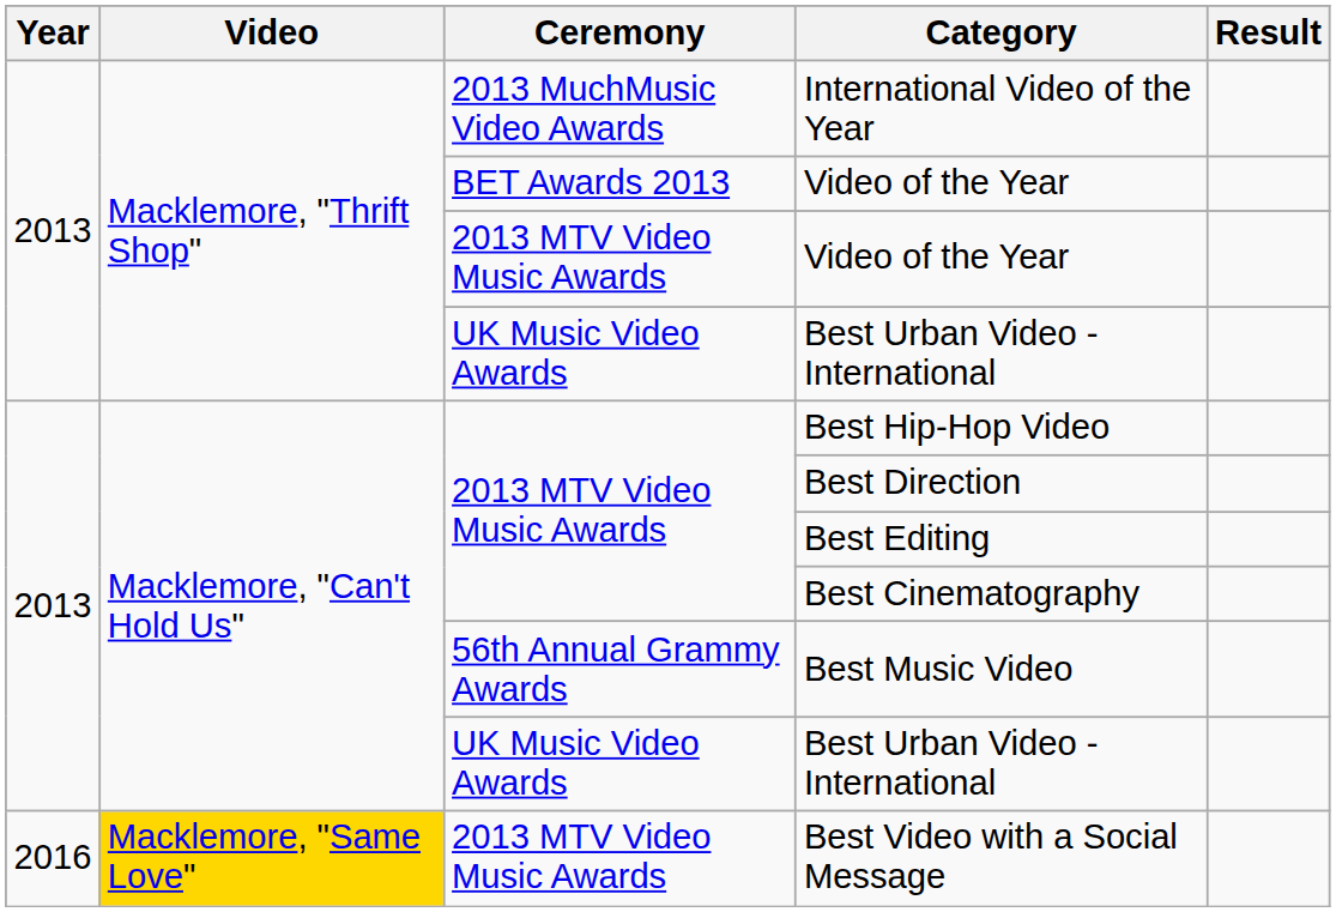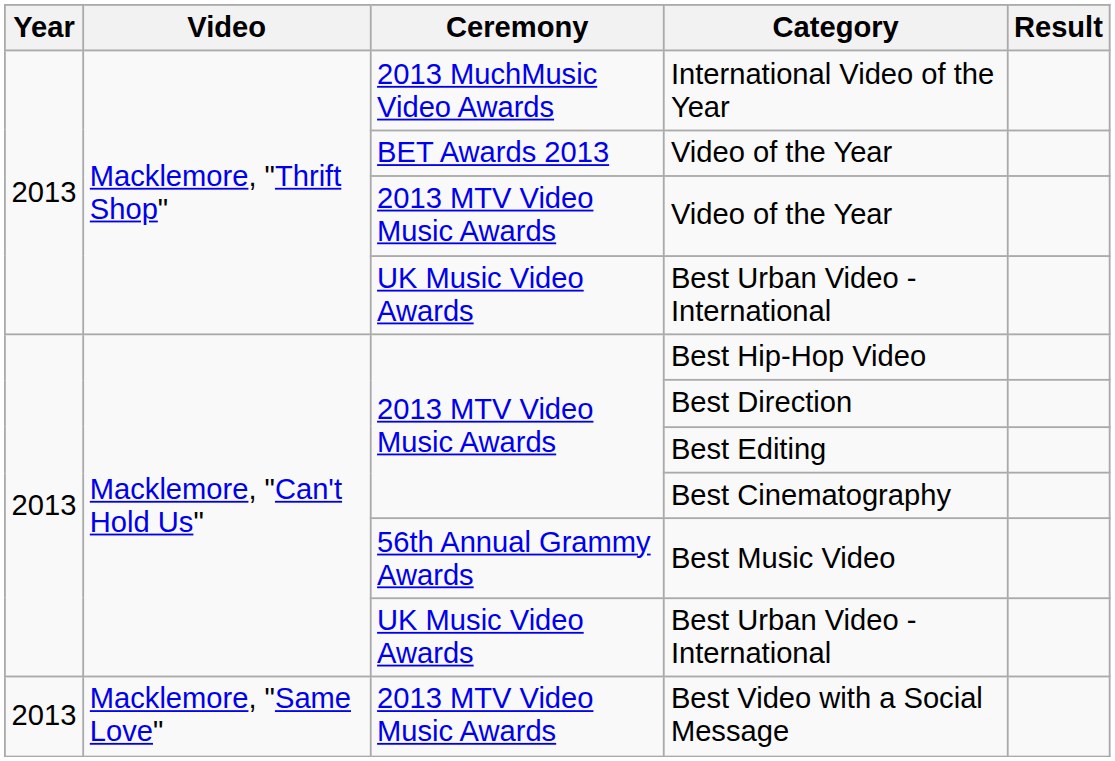Best Video with a Social Message | Year: 2016 -> 2013
Best Video with a Social Message | Video: gold background -> no background
